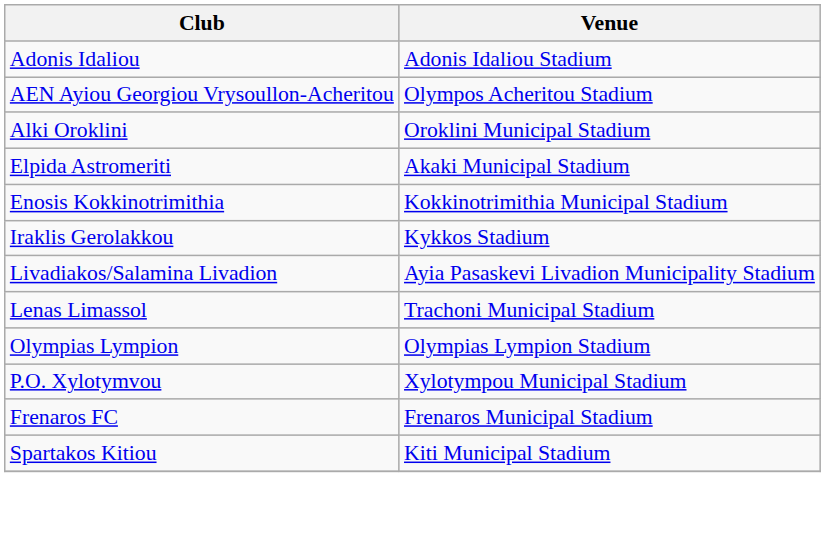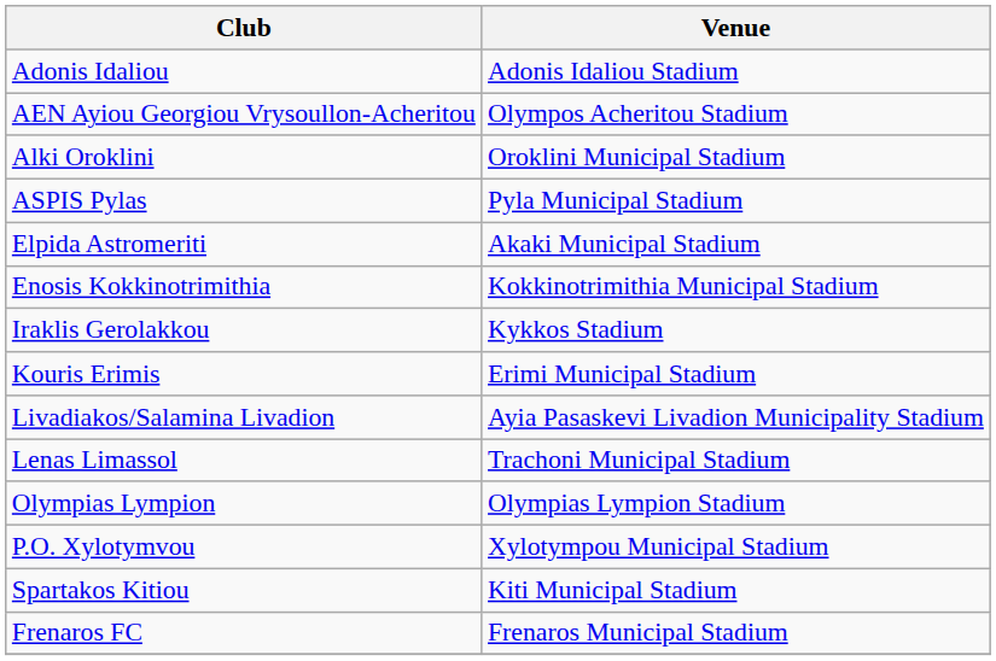+ row: ASPIS Pylas | Pyla Municipal Stadium
+ row: Kouris Erimis | Erimi Municipal Stadium
rows swapped: Spartakos Kitiou <-> Frenaros FC
